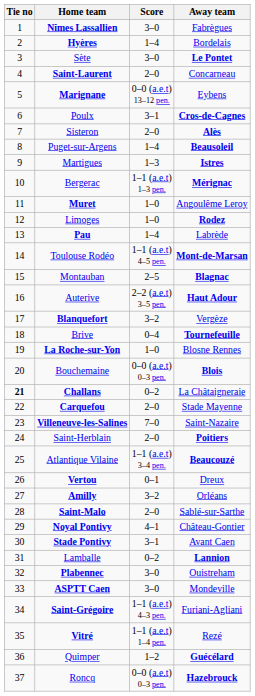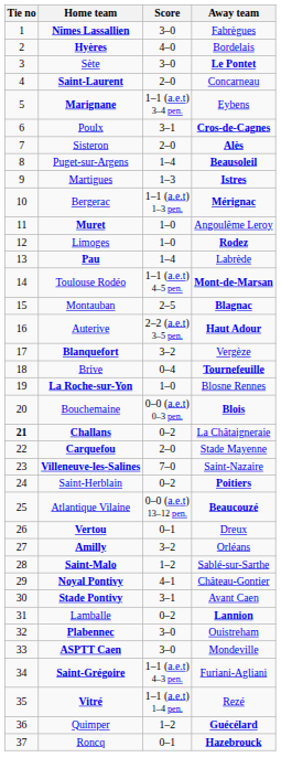Hyères | Score: 1–4 -> 4–0
Marignane | Score: 0–0 (a.e.t) 13–12 pen. -> 1–1 (a.e.t) 3–4 pen.
Saint-Herblain | Score: 2–0 -> 0–2
Atlantique Vilaine | Score: 1–1 (a.e.t) 3–4 pen. -> 0–0 (a.e.t) 13–12 pen.
Saint-Malo | Score: 2–0 -> 1–2
Roncq | Score: 0–0 (a.e.t) 0–3 pen. -> 0–1
